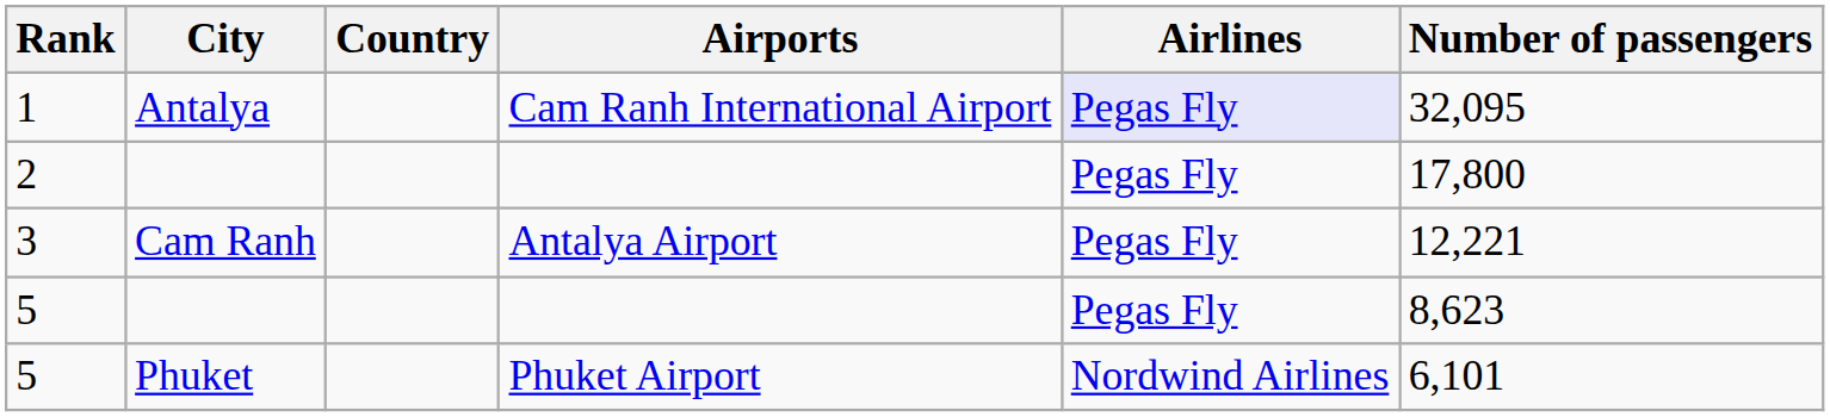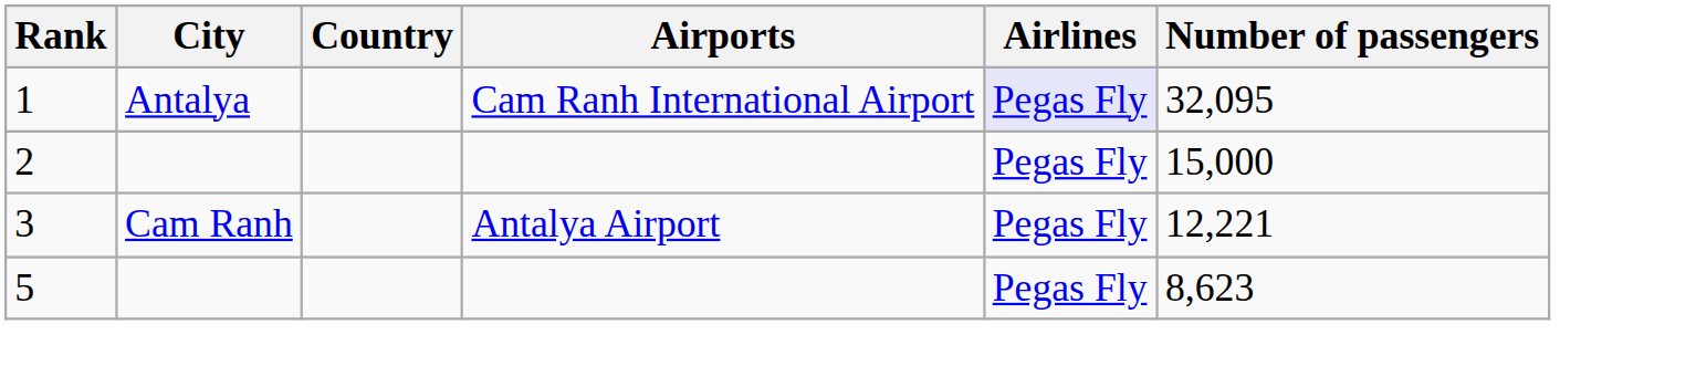2 | Number of passengers: 17,800 -> 15,000
- row: 5 | Phuket | Phuket Airport | Nordwind Airlines | 6,101
